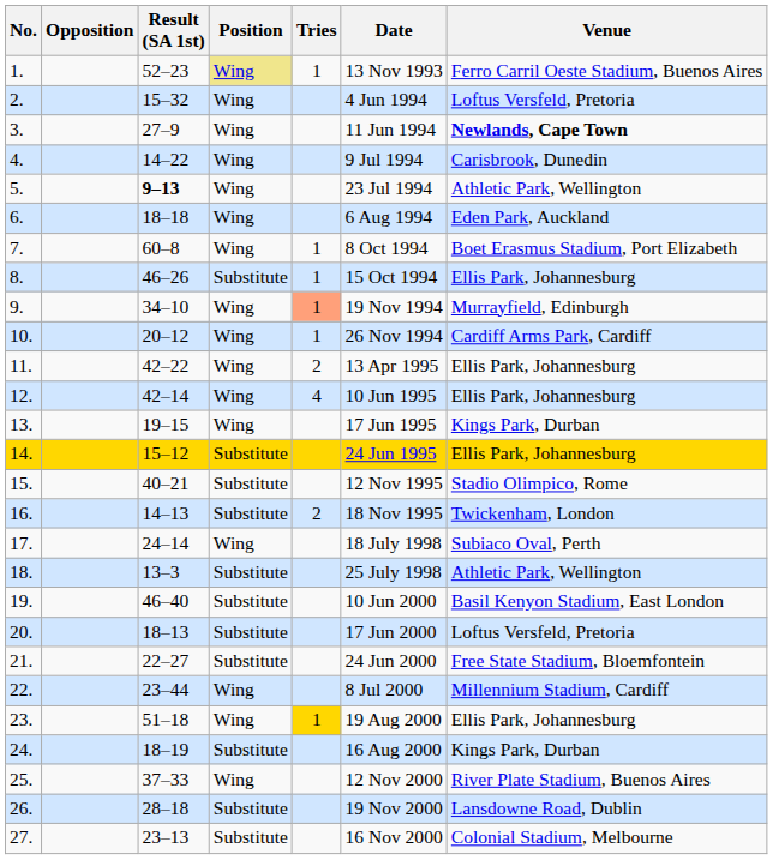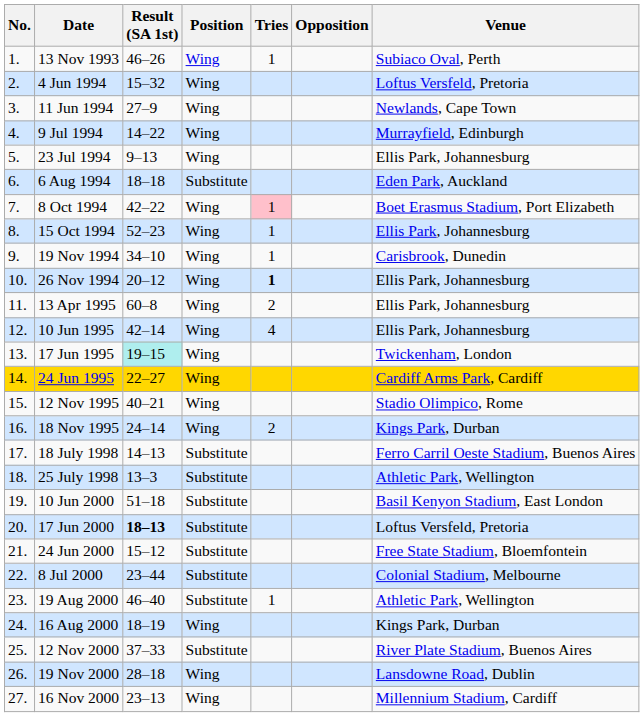columns swapped: Opposition <-> Date
1. | Result (SA 1st): 52–23 -> 46–26
1. | Position: khaki background -> no background
1. | Venue: Ferro Carril Oeste Stadium, Buenos Aires -> Subiaco Oval, Perth
3. | Venue: bold -> normal
4. | Venue: Carisbrook, Dunedin -> Murrayfield, Edinburgh
5. | Result (SA 1st): bold -> normal
5. | Venue: Athletic Park, Wellington -> Ellis Park, Johannesburg
6. | Position: Wing -> Substitute
7. | Result (SA 1st): 60–8 -> 42–22
7. | Tries: no background -> pink background
8. | Result (SA 1st): 46–26 -> 52–23
8. | Position: Substitute -> Wing
9. | Tries: lightsalmon background -> no background
9. | Venue: Murrayfield, Edinburgh -> Carisbrook, Dunedin
10. | Tries: normal -> bold
10. | Venue: Cardiff Arms Park, Cardiff -> Ellis Park, Johannesburg
11. | Result (SA 1st): 42–22 -> 60–8
13. | Result (SA 1st): no background -> paleturquoise background
13. | Venue: Kings Park, Durban -> Twickenham, London
14. | Result (SA 1st): 15–12 -> 22–27
14. | Position: Substitute -> Wing
14. | Venue: Ellis Park, Johannesburg -> Cardiff Arms Park, Cardiff
15. | Position: Substitute -> Wing
16. | Result (SA 1st): 14–13 -> 24–14
16. | Position: Substitute -> Wing
16. | Venue: Twickenham, London -> Kings Park, Durban
17. | Result (SA 1st): 24–14 -> 14–13
17. | Position: Wing -> Substitute
17. | Venue: Subiaco Oval, Perth -> Ferro Carril Oeste Stadium, Buenos Aires
19. | Result (SA 1st): 46–40 -> 51–18
20. | Result (SA 1st): normal -> bold
21. | Result (SA 1st): 22–27 -> 15–12
22. | Position: Wing -> Substitute
22. | Venue: Millennium Stadium, Cardiff -> Colonial Stadium, Melbourne
23. | Result (SA 1st): 51–18 -> 46–40
23. | Position: Wing -> Substitute
23. | Tries: gold background -> no background
23. | Venue: Ellis Park, Johannesburg -> Athletic Park, Wellington
24. | Position: Substitute -> Wing
25. | Position: Wing -> Substitute
26. | Position: Substitute -> Wing
27. | Position: Substitute -> Wing
27. | Venue: Colonial Stadium, Melbourne -> Millennium Stadium, Cardiff
